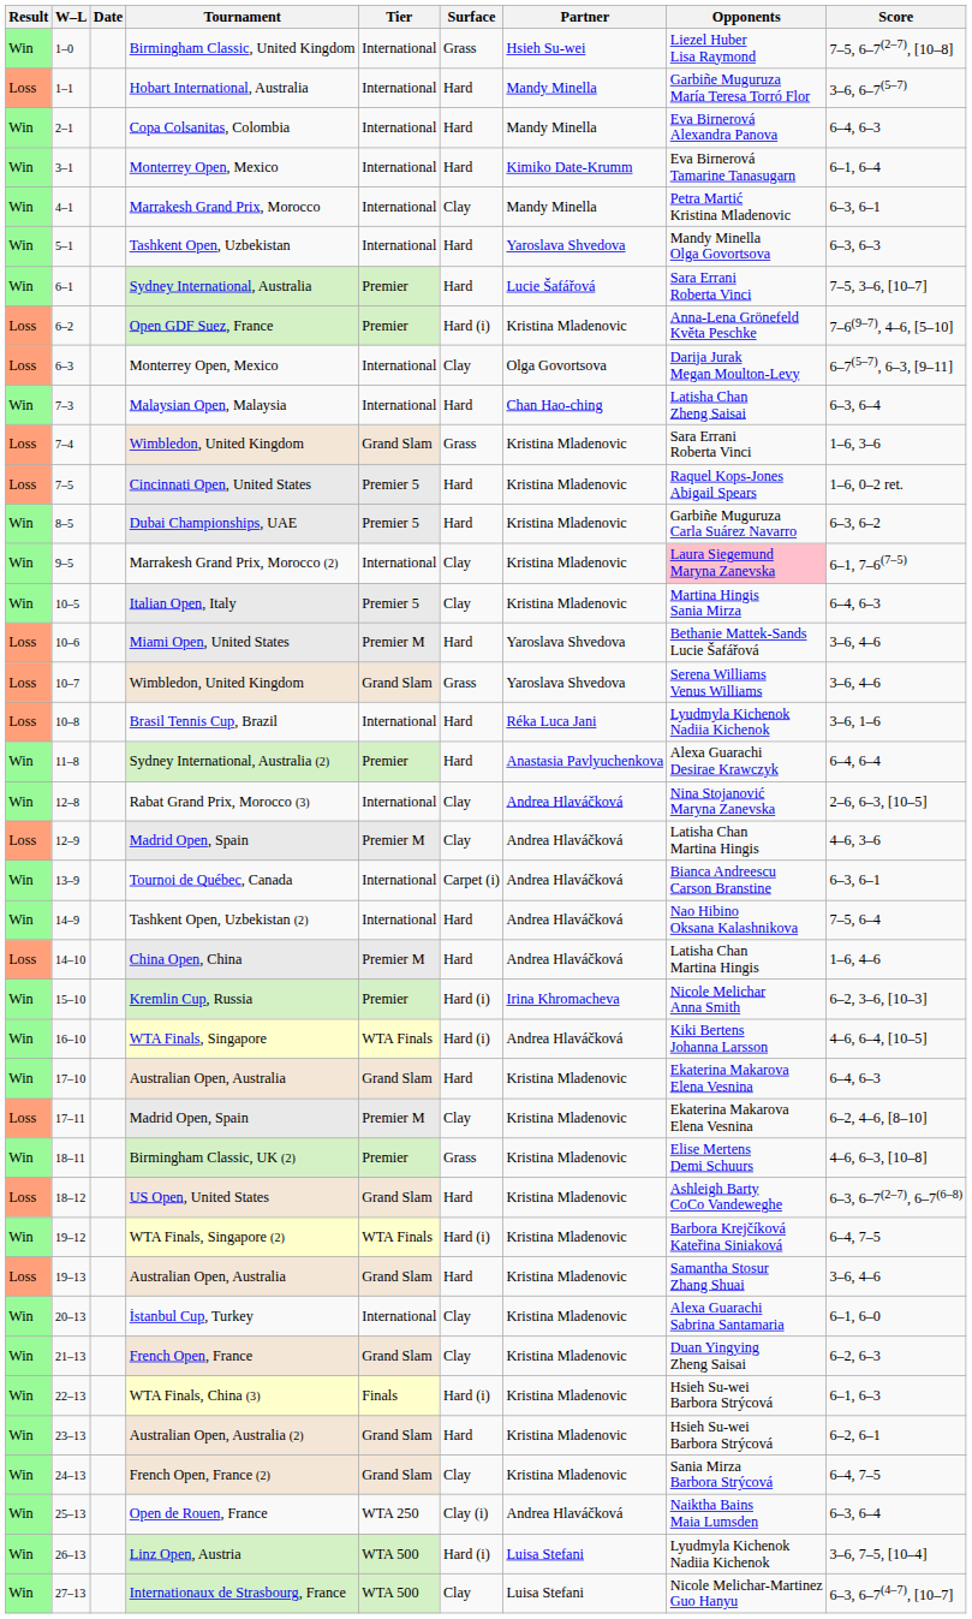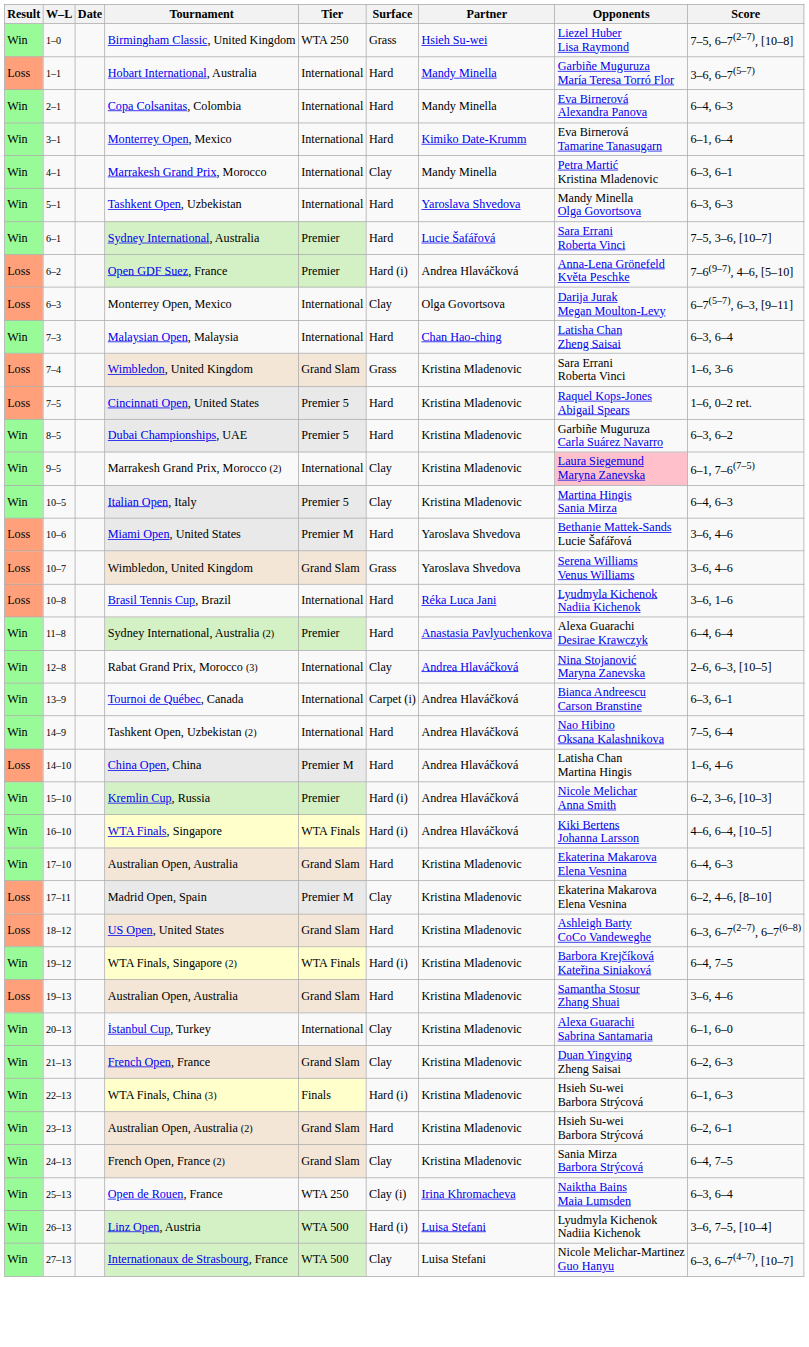Birmingham Classic, United Kingdom | Tier: International -> WTA 250
Open GDF Suez, France | Partner: Kristina Mladenovic -> Andrea Hlaváčková
- row: Loss | 12–9 | Madrid Open, Spain | Premier M | Clay | Andrea Hlaváčková | Latisha Chan Martina Hingis | 4–6, 3–6
Kremlin Cup, Russia | Partner: Irina Khromacheva -> Andrea Hlaváčková
- row: Win | 18–11 | Birmingham Classic, UK (2) | Premier | Grass | Kristina Mladenovic | Elise Mertens Demi Schuurs | 4–6, 6–3, [10–8]
Open de Rouen, France | Partner: Andrea Hlaváčková -> Irina Khromacheva
